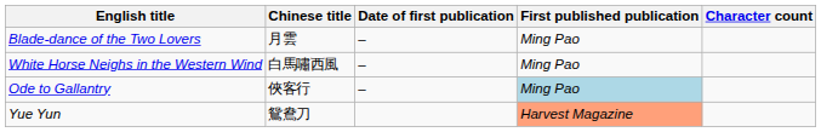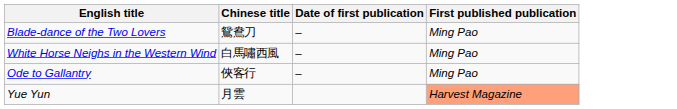- column: Character count
Blade-dance of the Two Lovers | Chinese title: 月雲 -> 鴛鴦刀
Ode to Gallantry | First published publication: lightblue background -> no background
Yue Yun | Chinese title: 鴛鴦刀 -> 月雲
